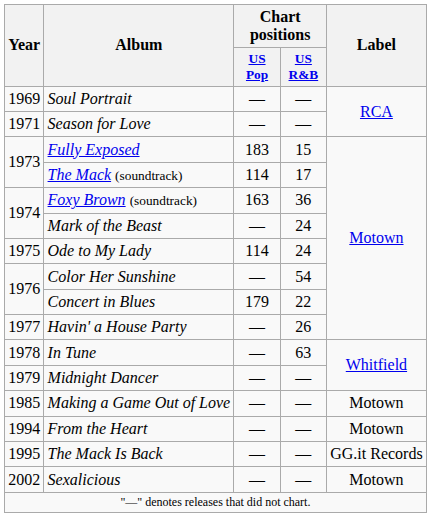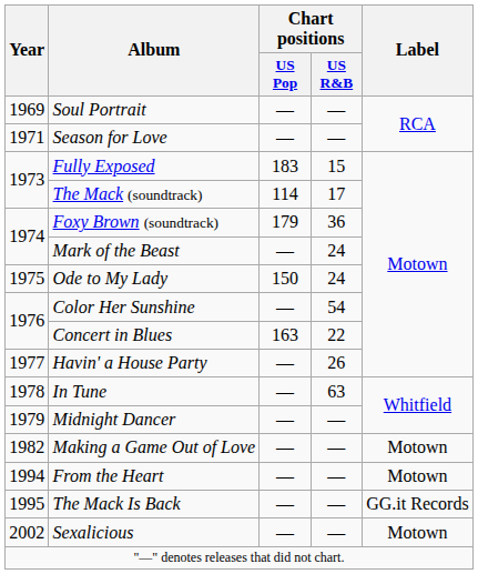Foxy Brown (soundtrack) | Chart positions / US Pop: 163 -> 179
Ode to My Lady | Chart positions / US Pop: 114 -> 150
Concert in Blues | Chart positions / US Pop: 179 -> 163
Making a Game Out of Love | Year: 1985 -> 1982
